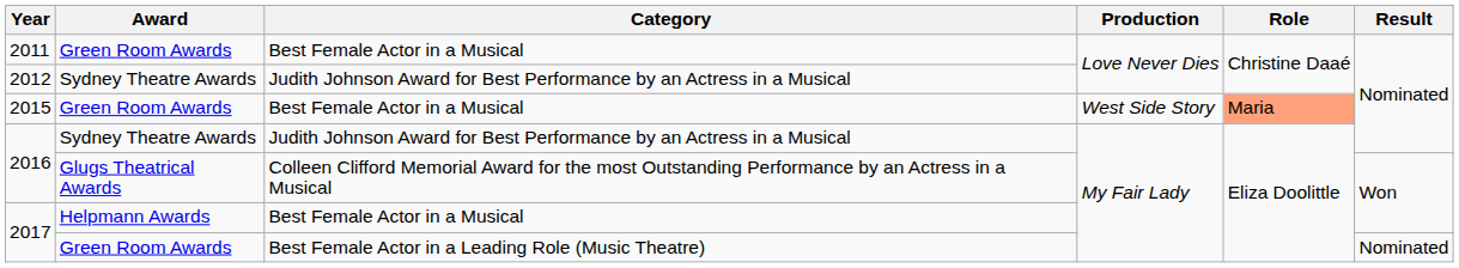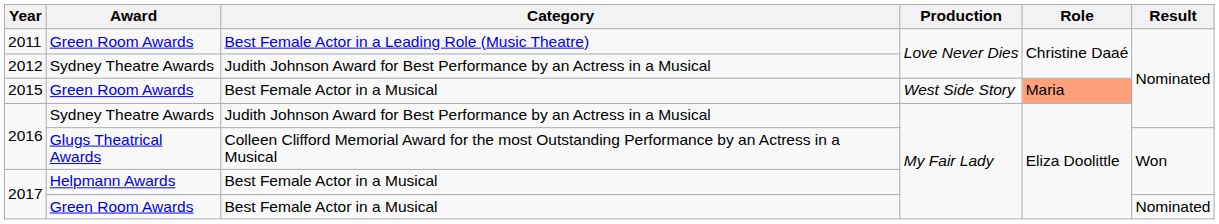2011 | Category: Best Female Actor in a Musical -> Best Female Actor in a Leading Role (Music Theatre)
2017 / Green Room Awards | Category: Best Female Actor in a Leading Role (Music Theatre) -> Best Female Actor in a Musical
